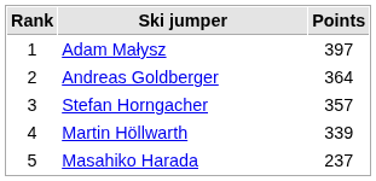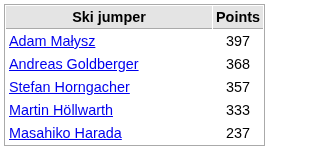- column: Rank | 1 | 2 | 3 | 4 | 5
Andreas Goldberger | Points: 364 -> 368
Martin Höllwarth | Points: 339 -> 333
